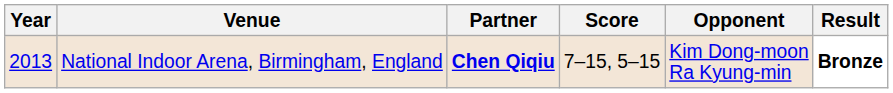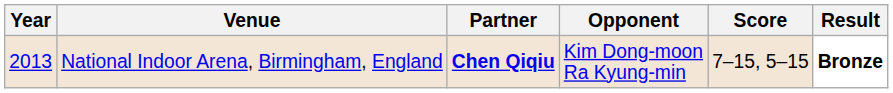columns swapped: Opponent <-> Score
